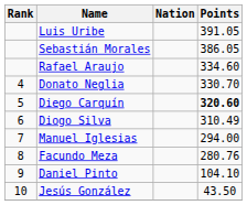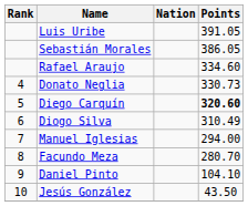Donato Neglia | Points: 330.70 -> 330.73
Facundo Meza | Points: 280.76 -> 280.70
